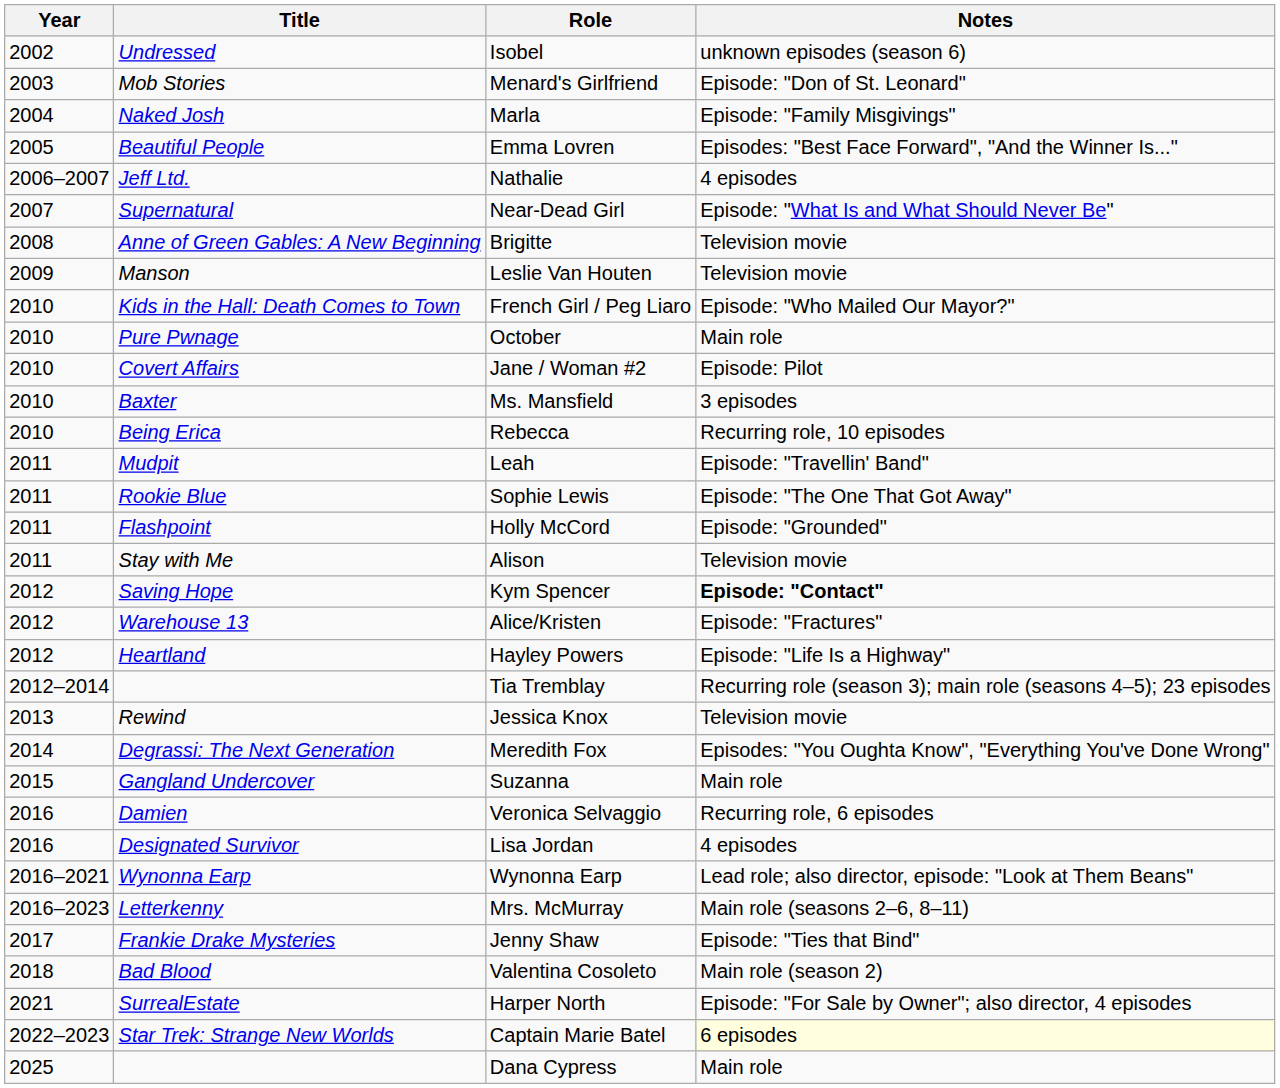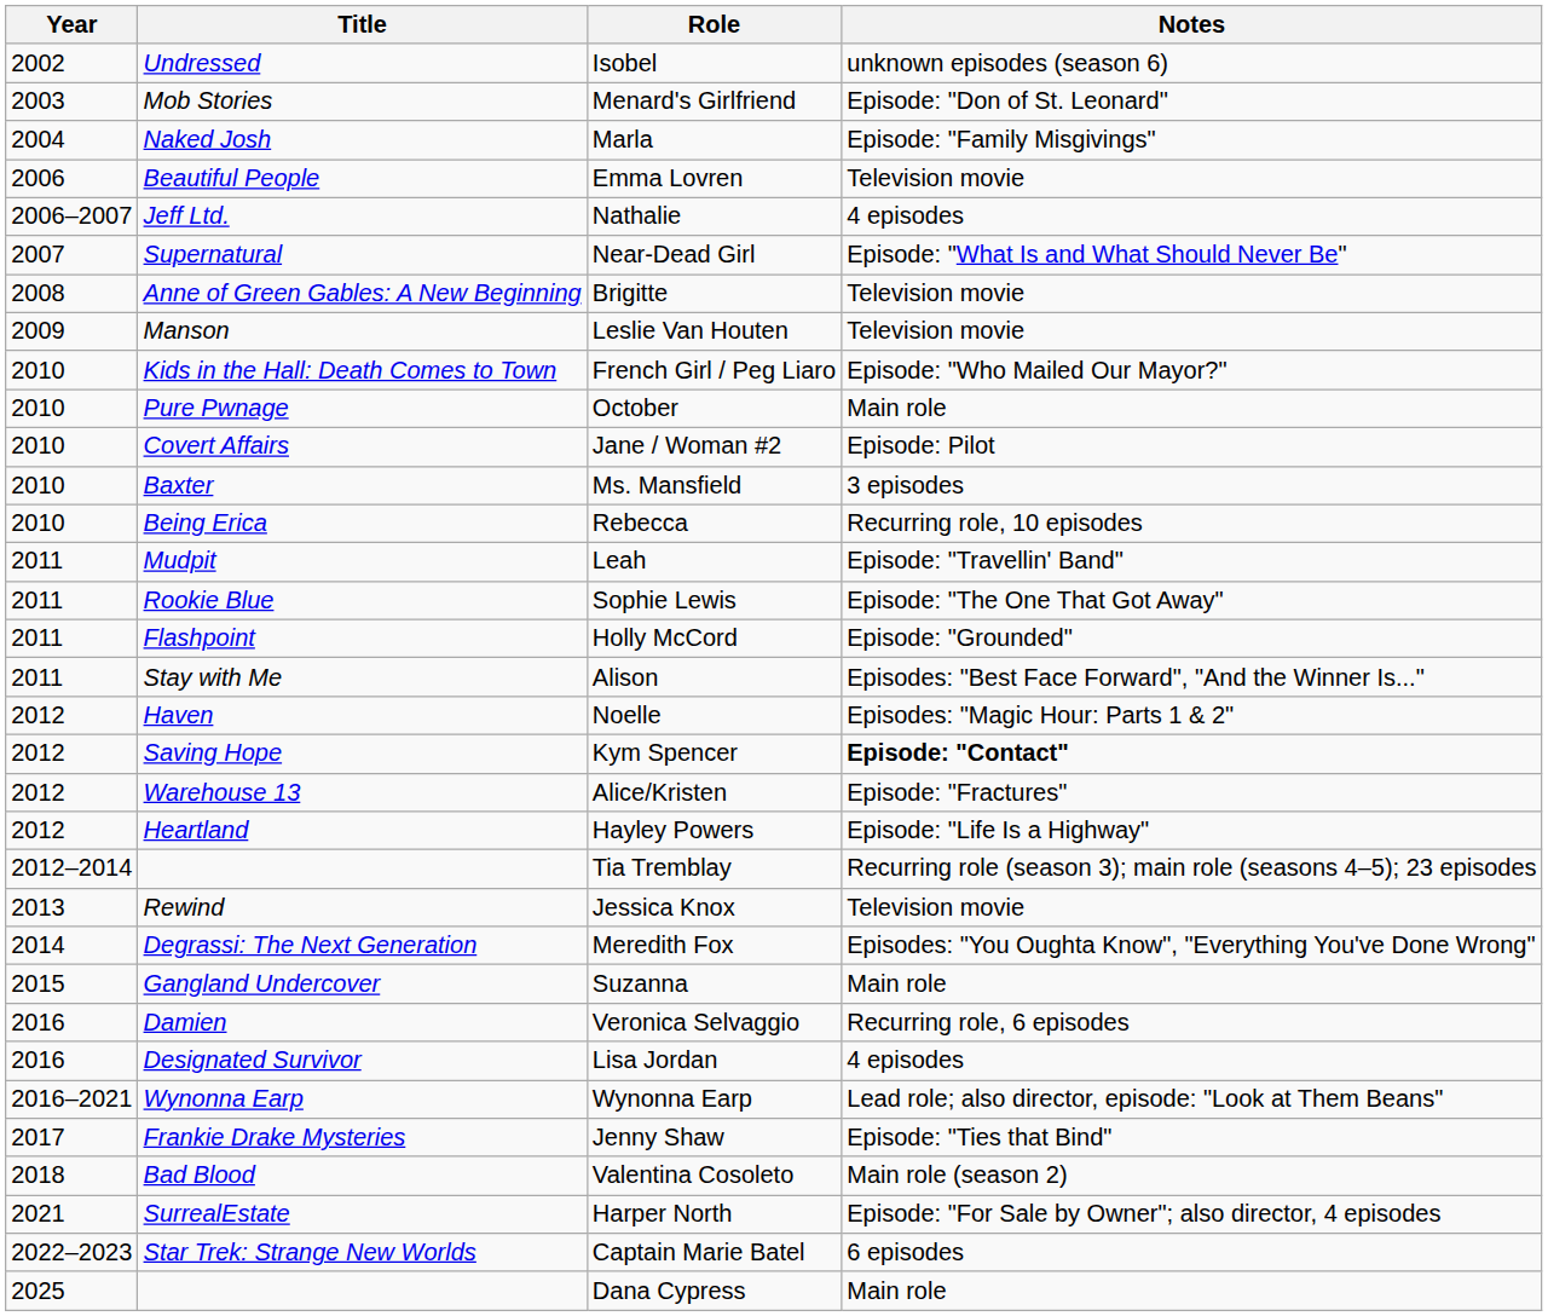Emma Lovren | Year: 2005 -> 2006
Emma Lovren | Notes: Episodes: "Best Face Forward", "And the Winner Is..." -> Television movie
Alison | Notes: Television movie -> Episodes: "Best Face Forward", "And the Winner Is..."
+ row: 2012 | Haven | Noelle | Episodes: "Magic Hour: Parts 1 & 2"
- row: 2016–2023 | Letterkenny | Mrs. McMurray | Main role (seasons 2–6, 8–11)
Captain Marie Batel | Notes: lightyellow background -> no background
